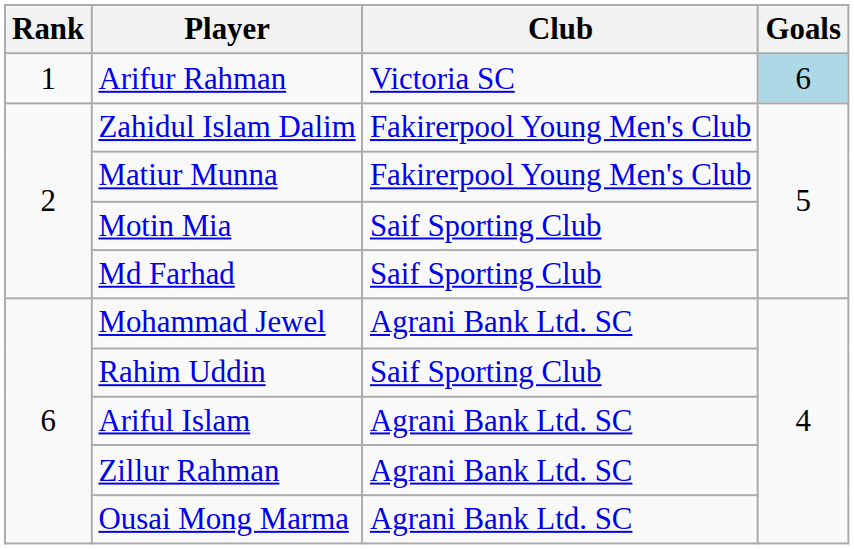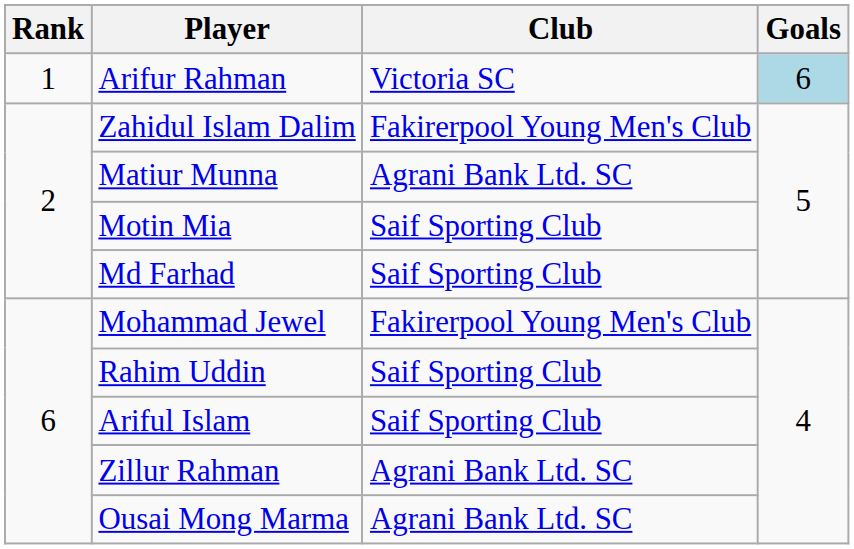Matiur Munna | Club: Fakirerpool Young Men's Club -> Agrani Bank Ltd. SC
Mohammad Jewel | Club: Agrani Bank Ltd. SC -> Fakirerpool Young Men's Club
Ariful Islam | Club: Agrani Bank Ltd. SC -> Saif Sporting Club
